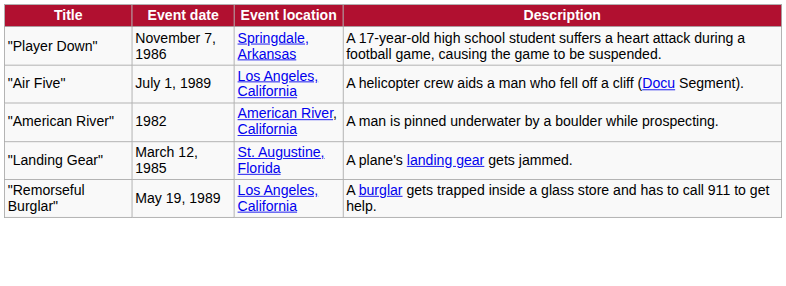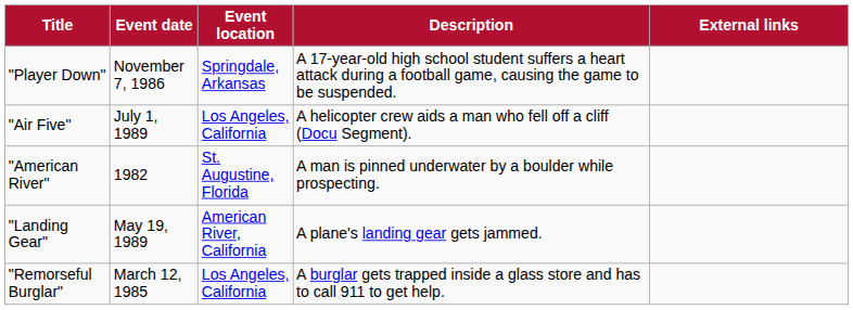+ column: External links
"American River" | Event location: American River, California -> St. Augustine, Florida
"Landing Gear" | Event date: March 12, 1985 -> May 19, 1989
"Landing Gear" | Event location: St. Augustine, Florida -> American River, California
"Remorseful Burglar" | Event date: May 19, 1989 -> March 12, 1985
